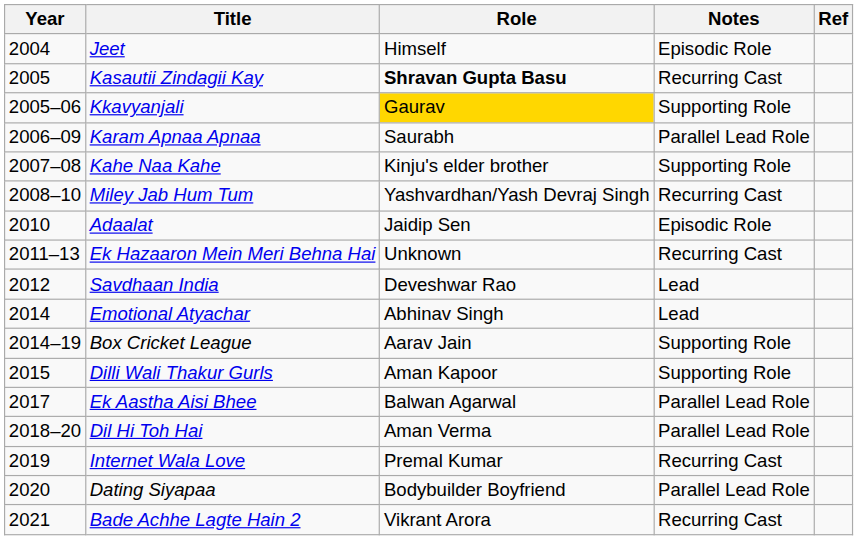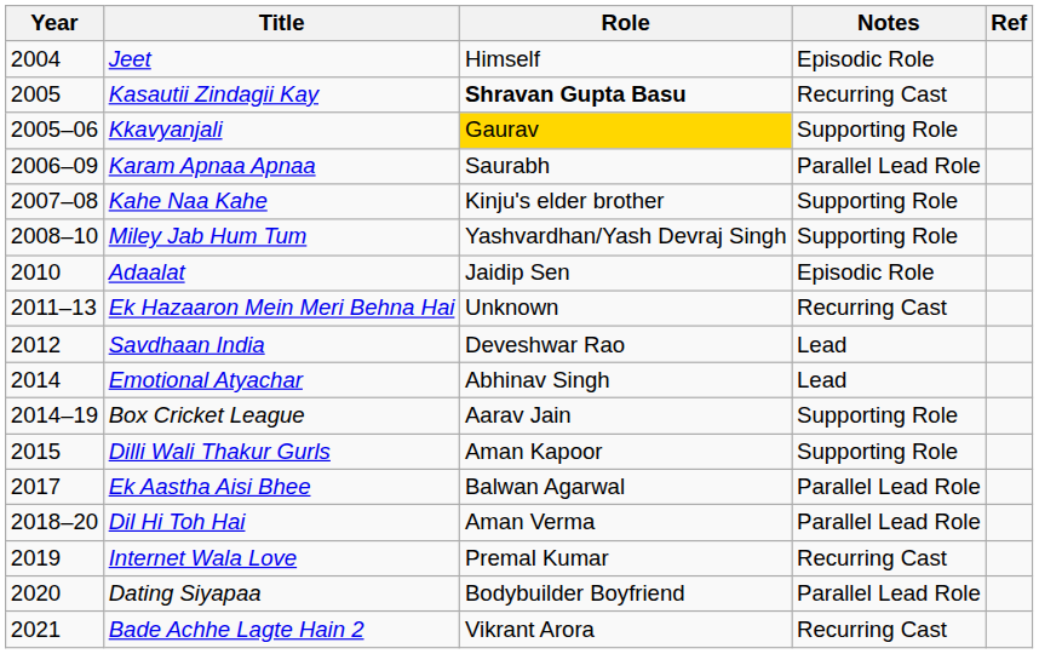Miley Jab Hum Tum | Notes: Recurring Cast -> Supporting Role
